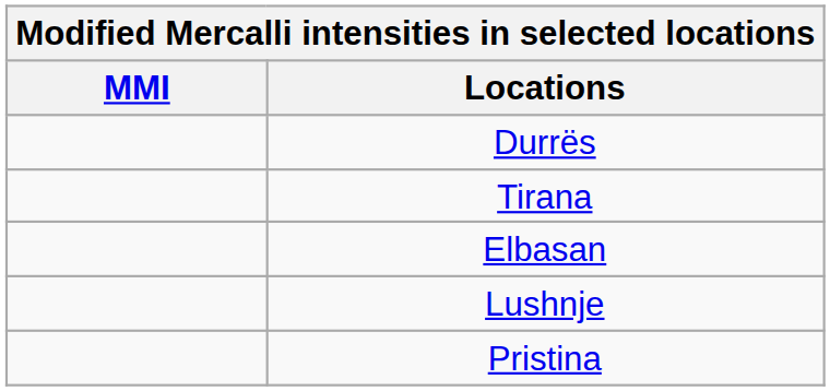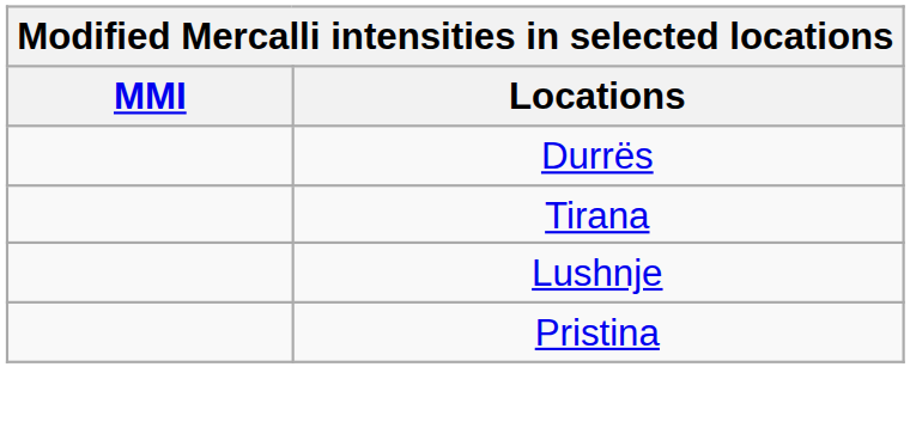- row: Elbasan
